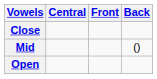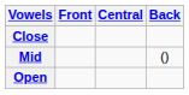columns swapped: Front <-> Central
